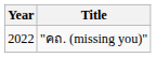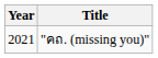"คถ. (missing you)" | Year: 2022 -> 2021
